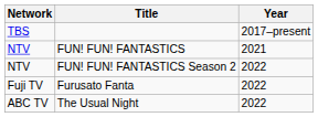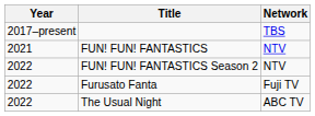columns swapped: Year <-> Network
